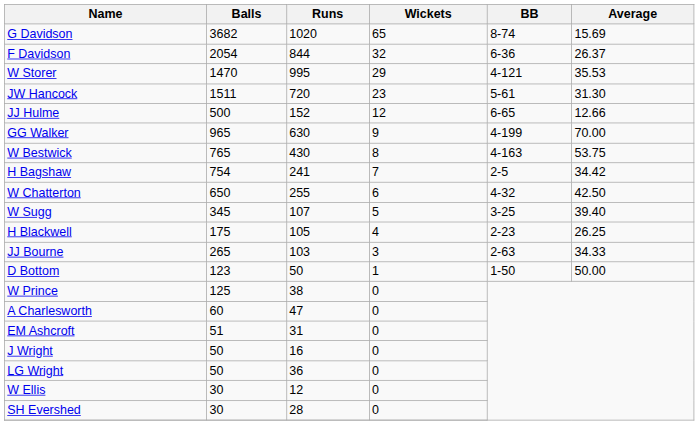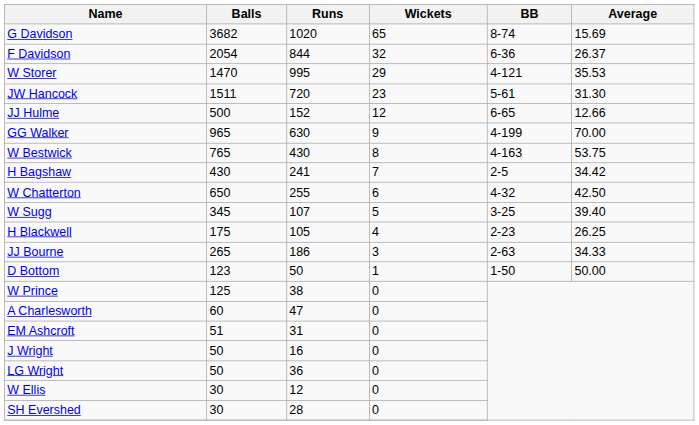H Bagshaw | Balls: 754 -> 430
JJ Bourne | Runs: 103 -> 186
